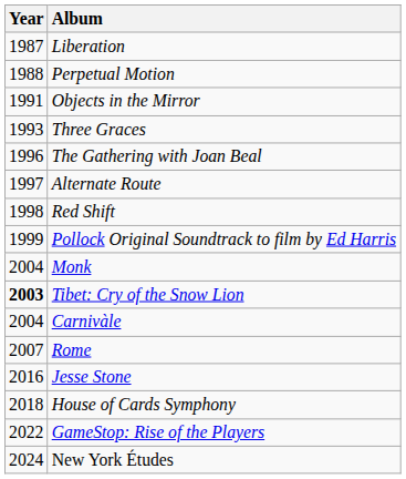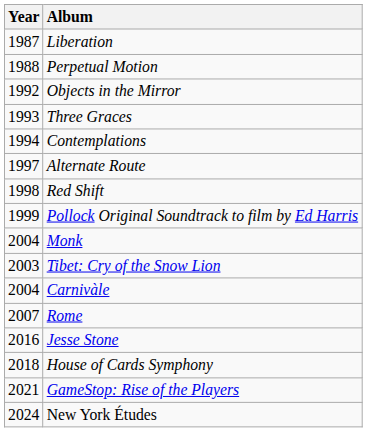Objects in the Mirror | Year: 1991 -> 1992
+ row: 1994 | Contemplations
- row: 1996 | The Gathering with Joan Beal
Tibet: Cry of the Snow Lion | Year: bold -> normal
GameStop: Rise of the Players | Year: 2022 -> 2021
